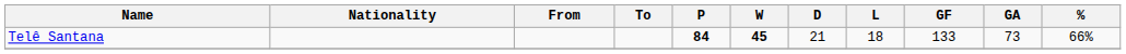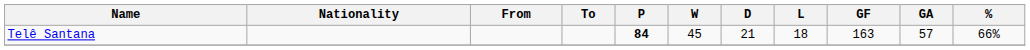Telê Santana | W: bold -> normal
Telê Santana | GF: 133 -> 163
Telê Santana | GA: 73 -> 57
